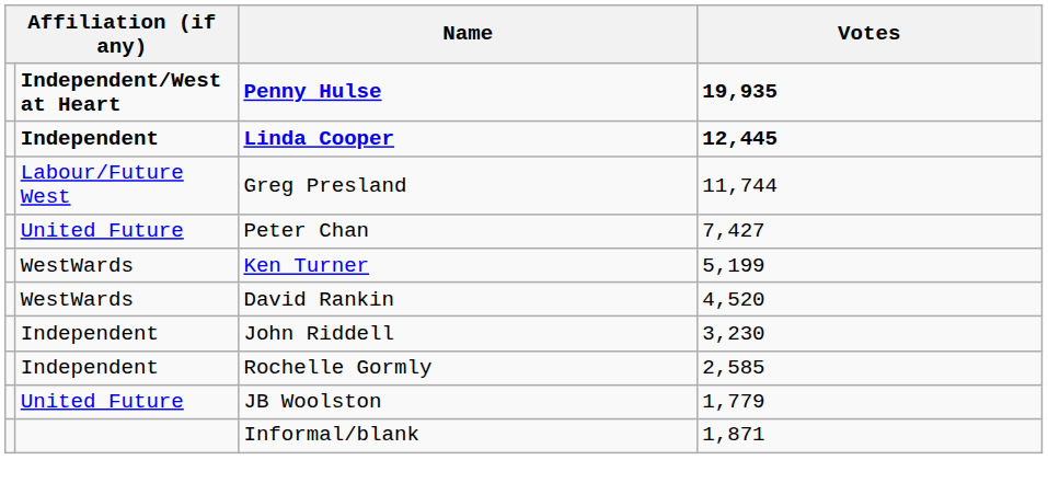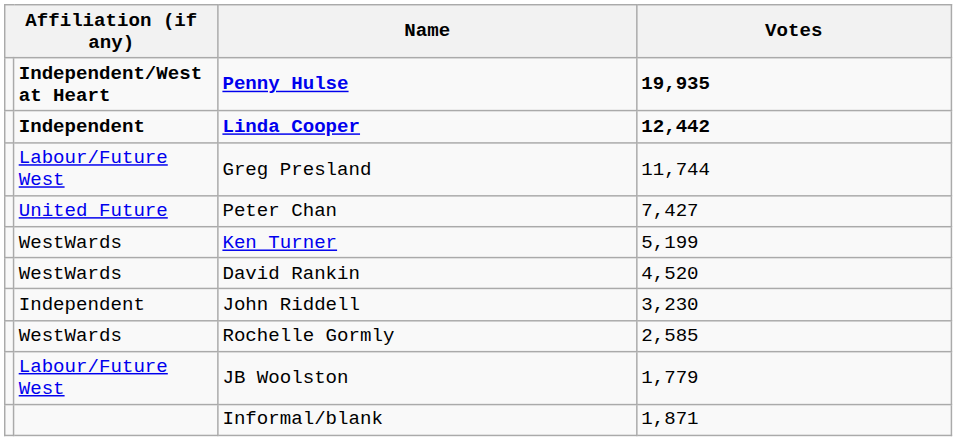Linda Cooper | Votes: 12,445 -> 12,442
Rochelle Gormly | column 2: Independent -> WestWards
JB Woolston | column 2: United Future -> Labour/Future West
